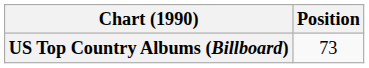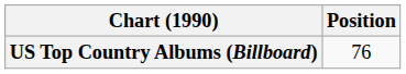US Top Country Albums (Billboard) | Position: 73 -> 76
